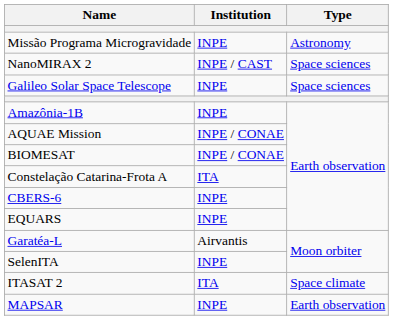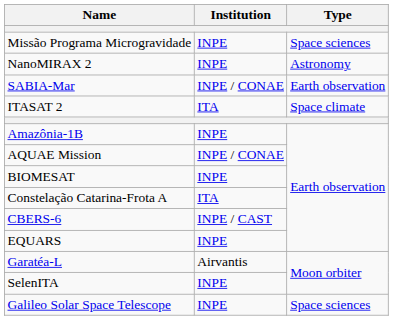Missão Programa Microgravidade | Type: Astronomy -> Space sciences
NanoMIRAX 2 | Institution: INPE / CAST -> INPE
NanoMIRAX 2 | Type: Space sciences -> Astronomy
+ row: SABIA-Mar | INPE / CONAE | Earth observation
rows swapped: Galileo Solar Space Telescope <-> ITASAT 2
BIOMESAT | Institution: INPE / CONAE -> INPE
CBERS-6 | Institution: INPE -> INPE / CAST
- row: MAPSAR | INPE | Earth observation
